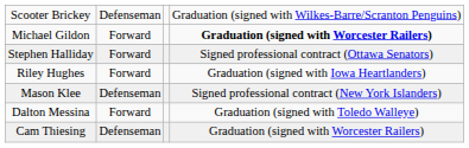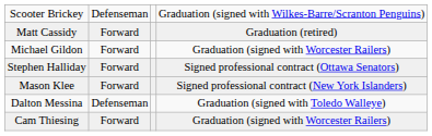+ row: Matt Cassidy | Forward | Graduation (retired)
Michael Gildon | column 4: bold -> normal
- row: Riley Hughes | Forward | Graduation (signed with Iowa Heartlanders)
Mason Klee | column 2: Defenseman -> Forward
Dalton Messina | column 2: Forward -> Defenseman
Cam Thiesing | column 2: Defenseman -> Forward
